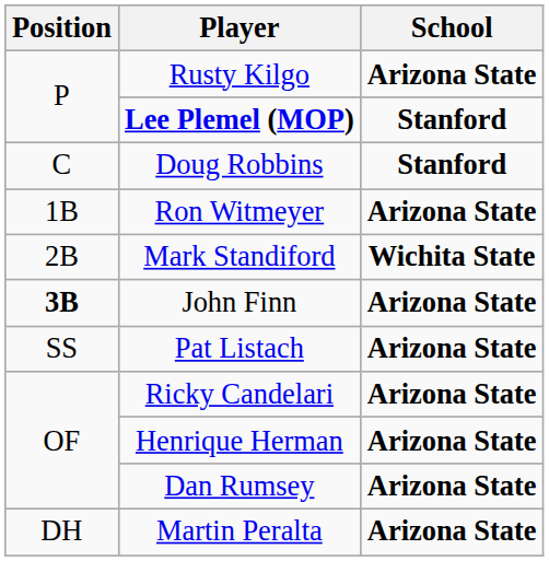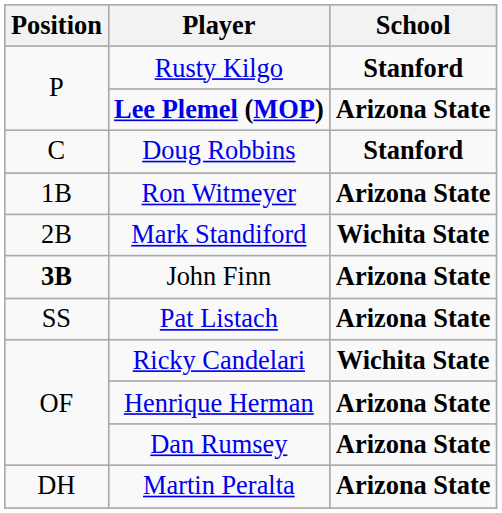Rusty Kilgo | School: Arizona State -> Stanford
Lee Plemel (MOP) | School: Stanford -> Arizona State
Ricky Candelari | School: Arizona State -> Wichita State
